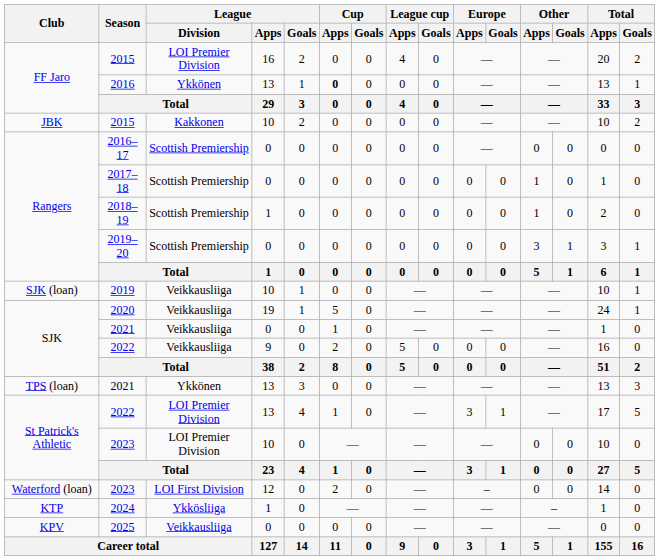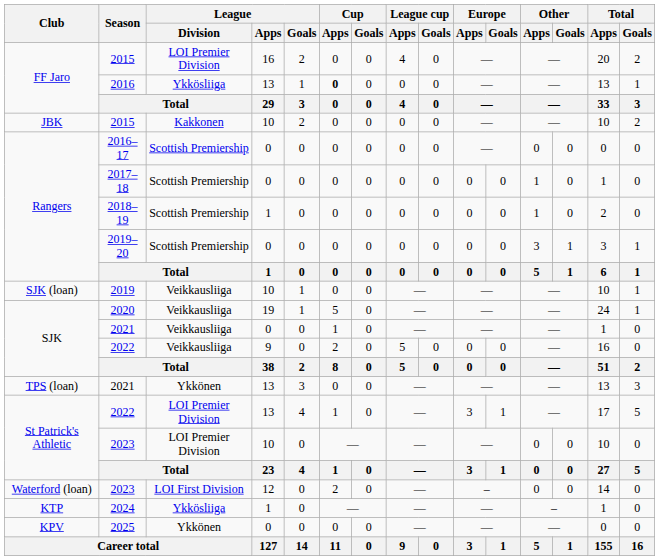2016 | League / Division: Ykkönen -> Ykkösliiga
2025 | League / Division: Veikkausliiga -> Ykkönen
